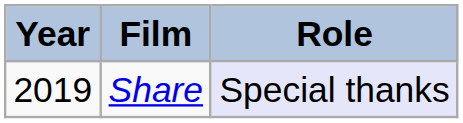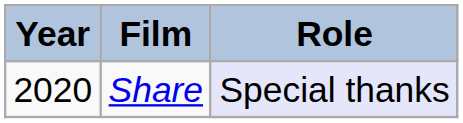Share | Year: 2019 -> 2020
